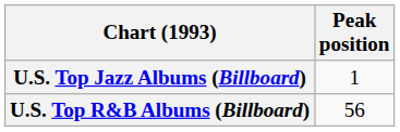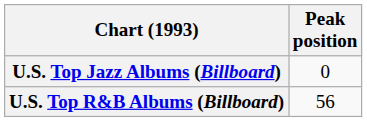U.S. Top Jazz Albums (Billboard) | Peak position: 1 -> 0
